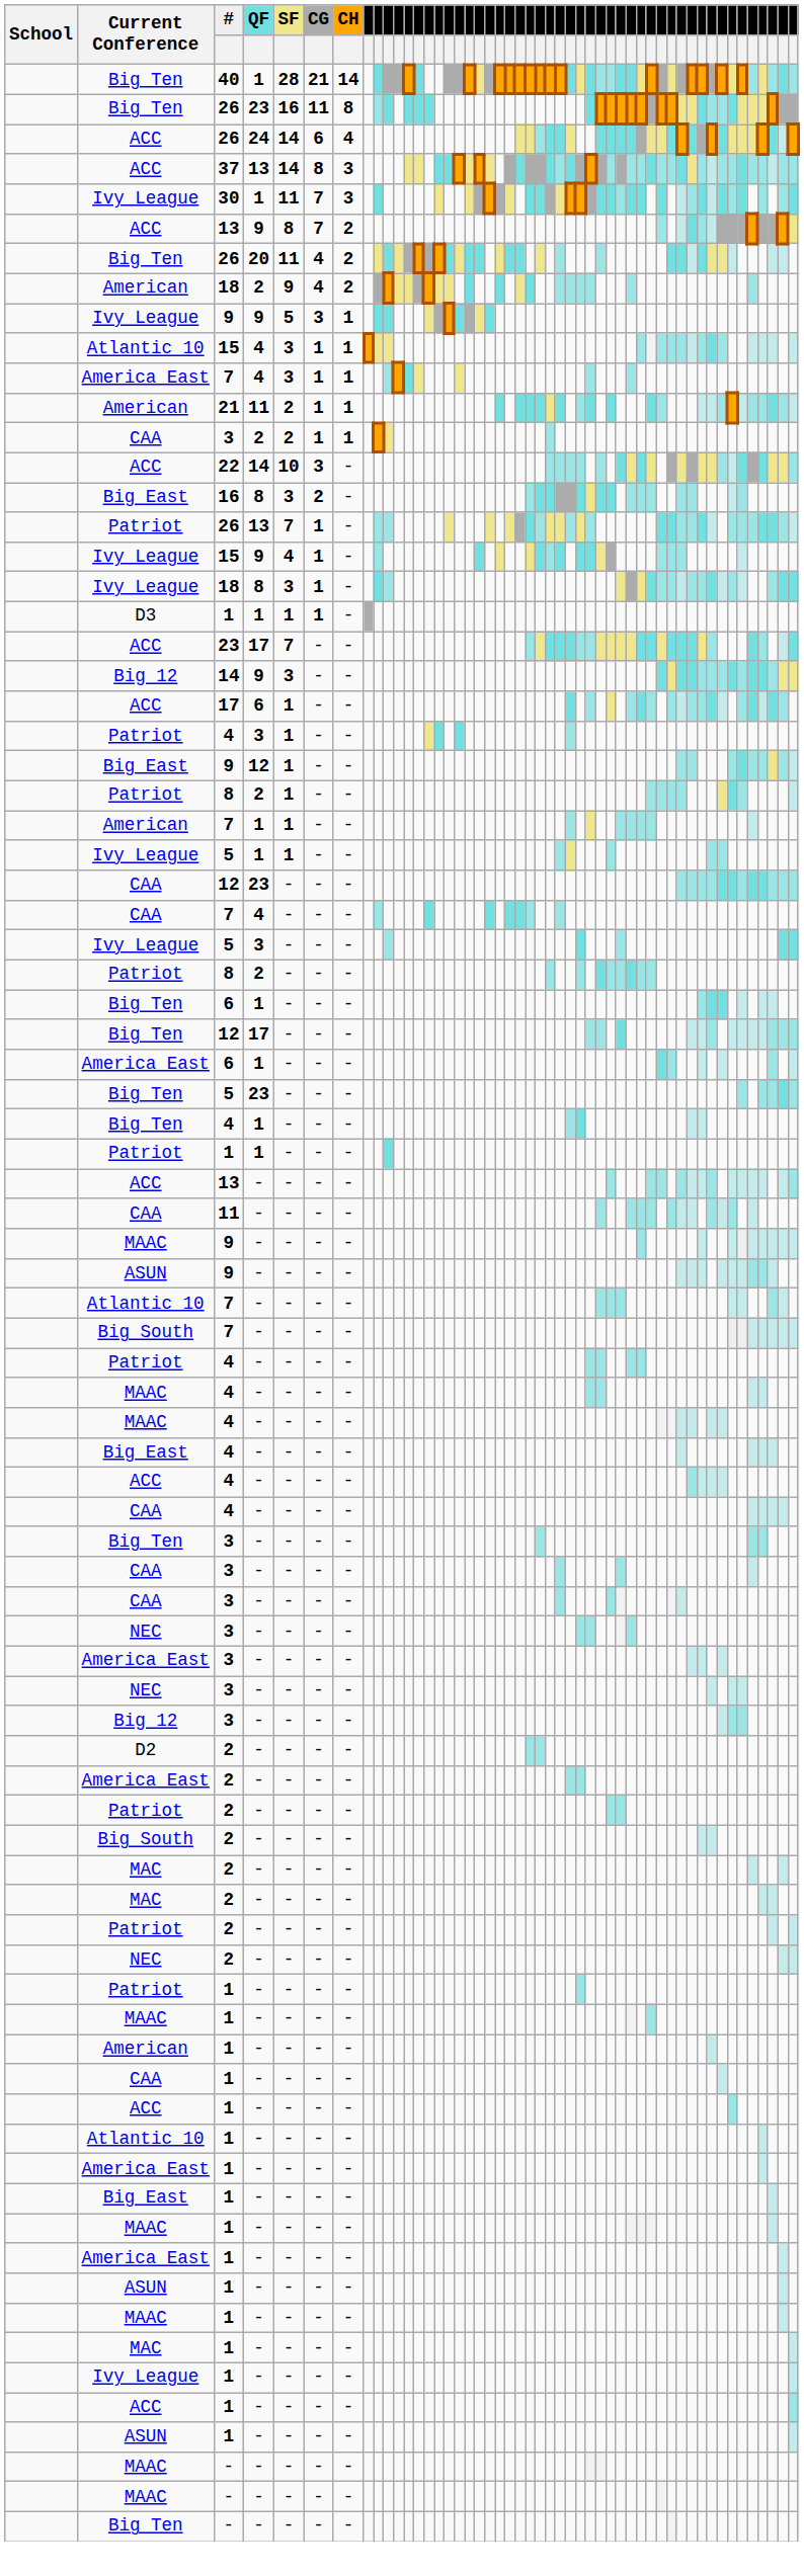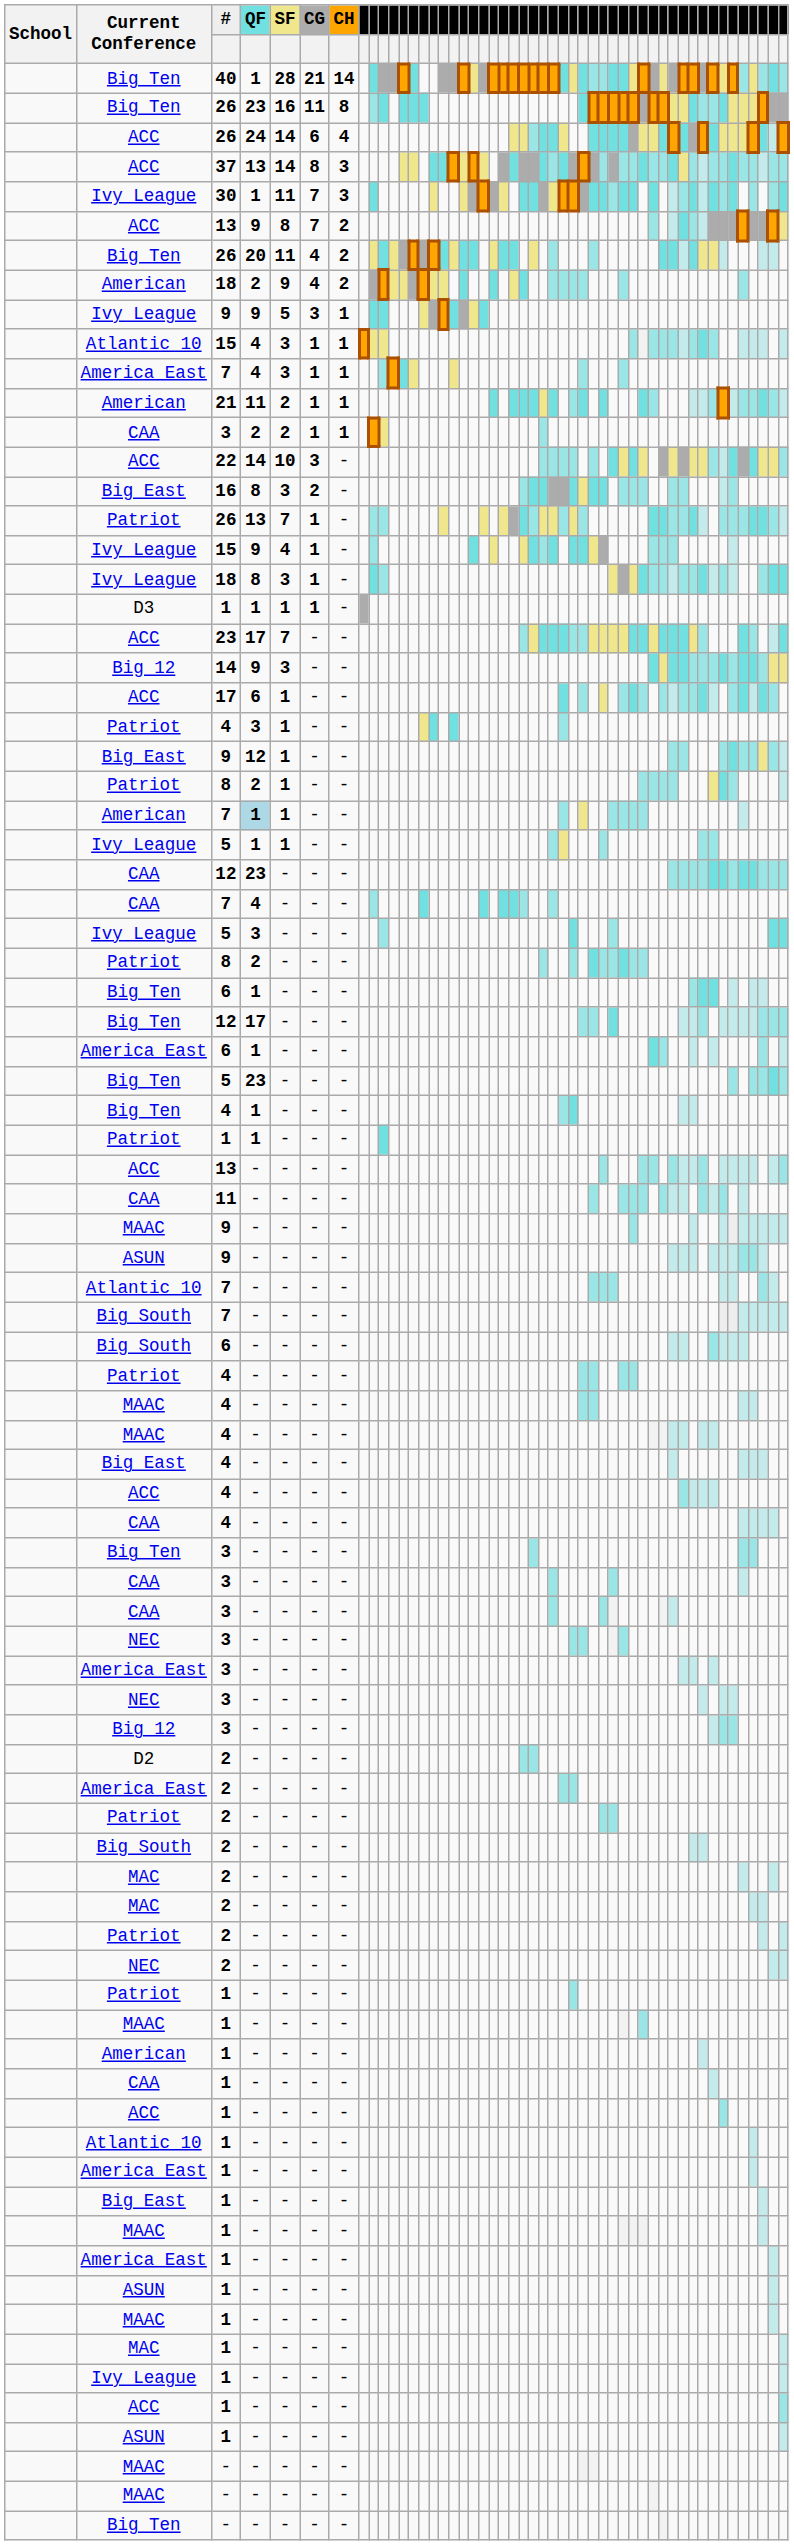American / 7 | QF: no background -> lightblue background
+ row: Big South | 6 | - | - | - | -
